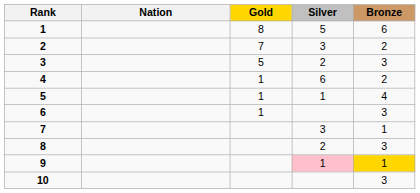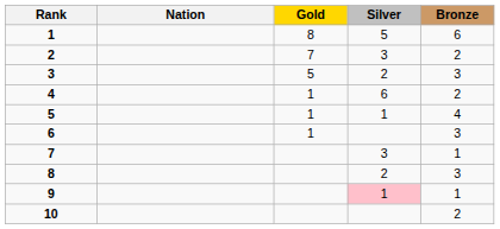9 | Bronze: gold background -> no background
10 | Bronze: 3 -> 2
